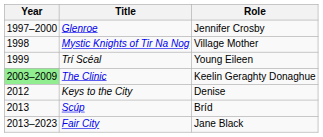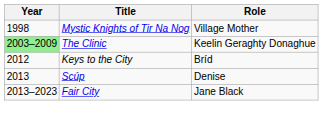- row: 1997–2000 | Glenroe | Jennifer Crosby
- row: 1999 | Trí Scéal | Young Eileen
Keys to the City | Role: Denise -> Bríd
Scúp | Role: Bríd -> Denise
